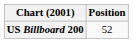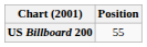US Billboard 200 | Position: 52 -> 55
